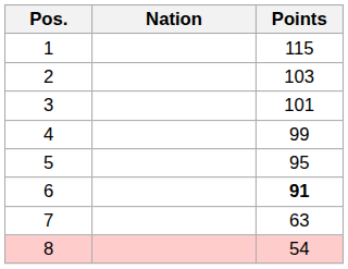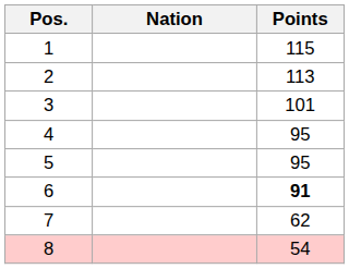2 | Points: 103 -> 113
4 | Points: 99 -> 95
7 | Points: 63 -> 62
